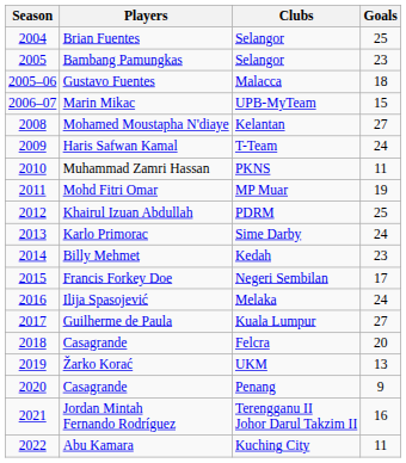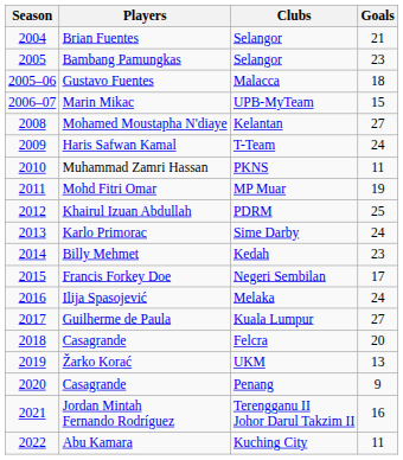Brian Fuentes | Goals: 25 -> 21
